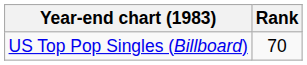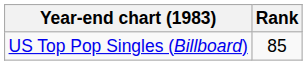US Top Pop Singles (Billboard) | Rank: 70 -> 85
